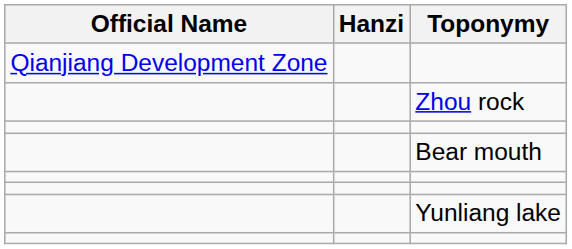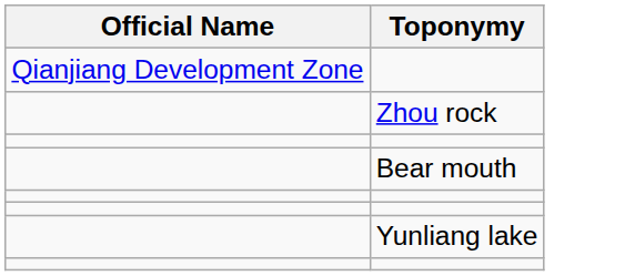- column: Hanzi
